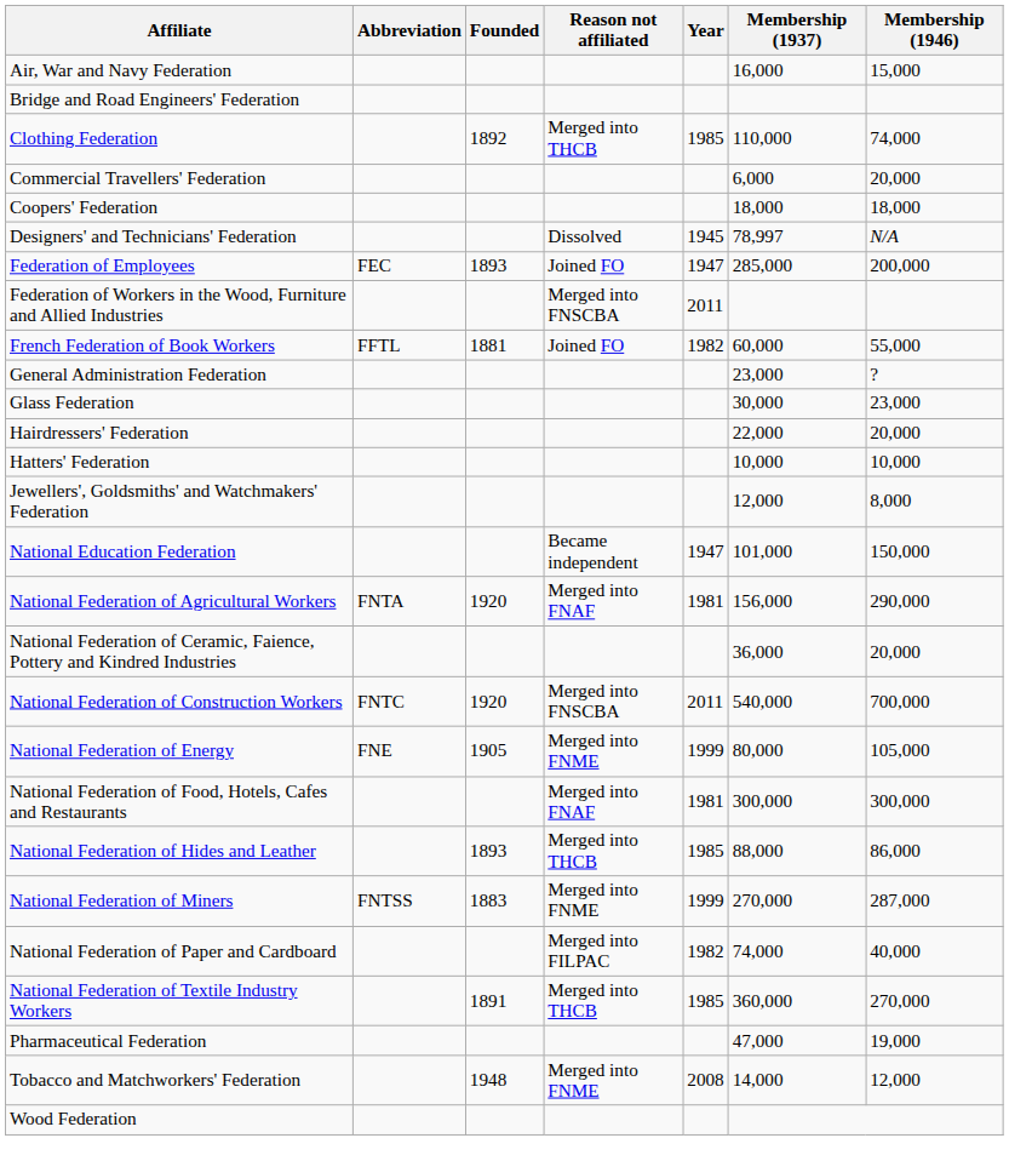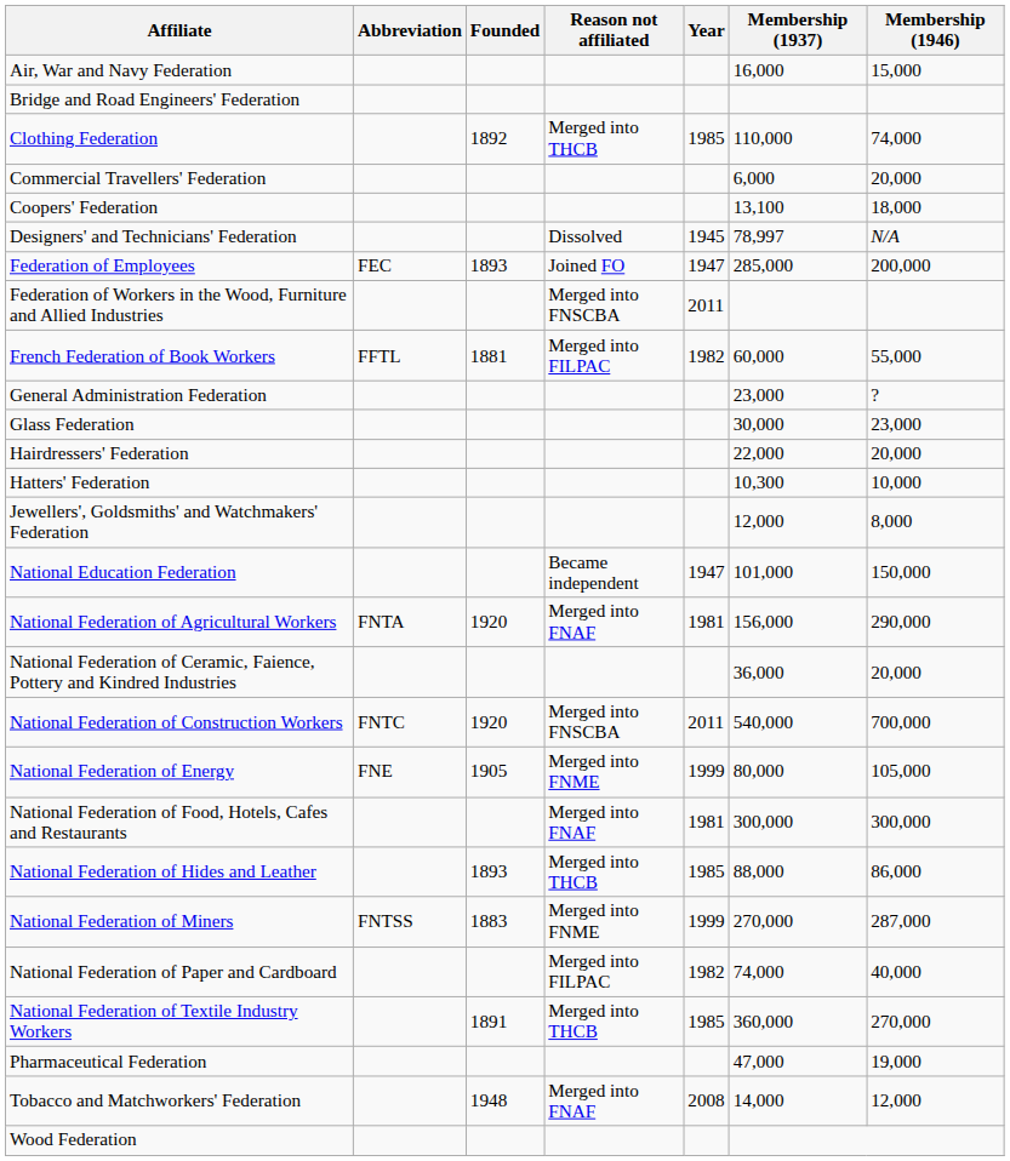Coopers' Federation | Membership (1937): 18,000 -> 13,100
French Federation of Book Workers | Reason not affiliated: Joined FO -> Merged into FILPAC
Hatters' Federation | Membership (1937): 10,000 -> 10,300
Tobacco and Matchworkers' Federation | Reason not affiliated: Merged into FNME -> Merged into FNAF
